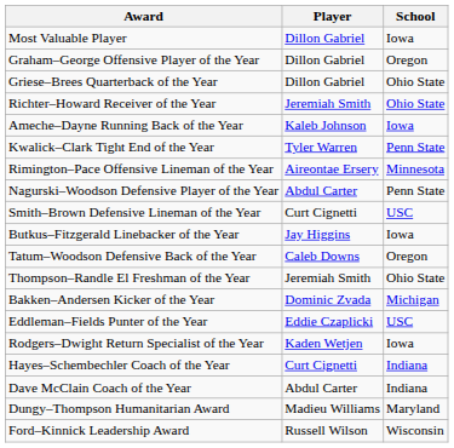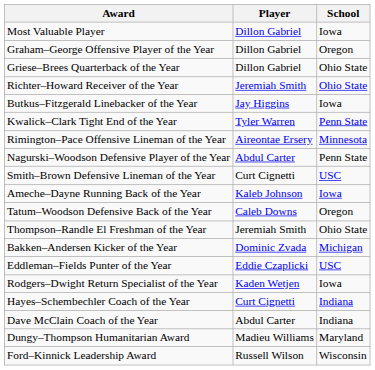rows swapped: Ameche–Dayne Running Back of the Year <-> Butkus–Fitzgerald Linebacker of the Year
